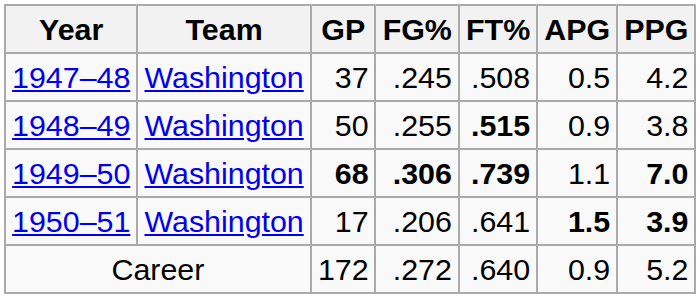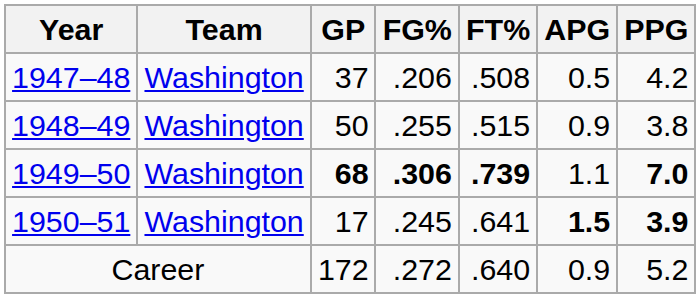1947–48 | FG%: .245 -> .206
1948–49 | FT%: bold -> normal
1950–51 | FG%: .206 -> .245
